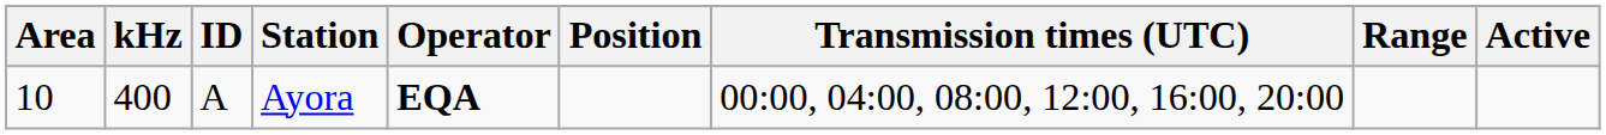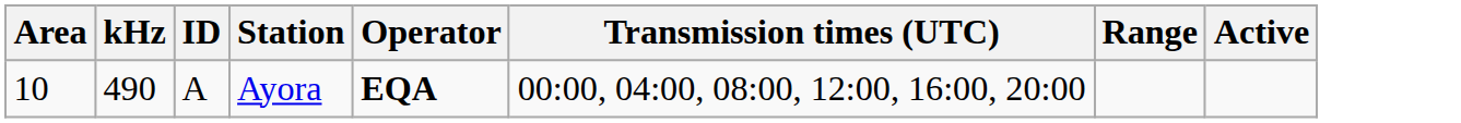- column: Position
Ayora | kHz: 400 -> 490
